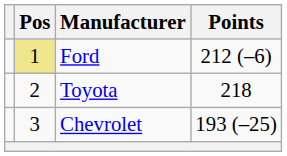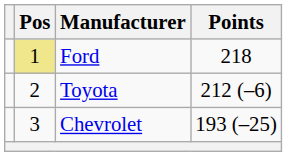Ford | Points: 212 (–6) -> 218
Toyota | Points: 218 -> 212 (–6)
